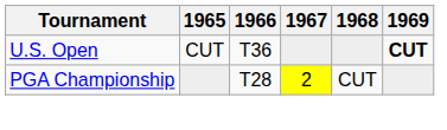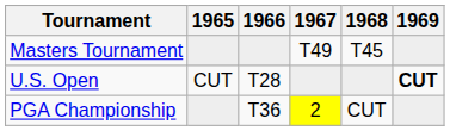+ row: Masters Tournament | T49 | T45
U.S. Open | 1966: T36 -> T28
PGA Championship | 1966: T28 -> T36
